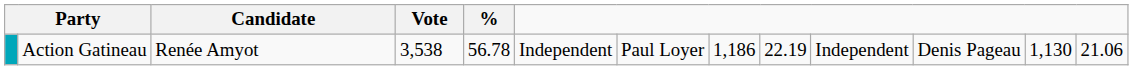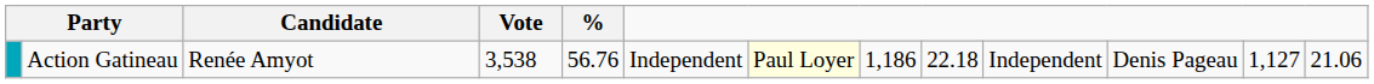Action Gatineau | %: 56.78 -> 56.76
Action Gatineau | column 7: no background -> lightyellow background
Action Gatineau | column 9: 22.19 -> 22.18
Action Gatineau | column 12: 1,130 -> 1,127
